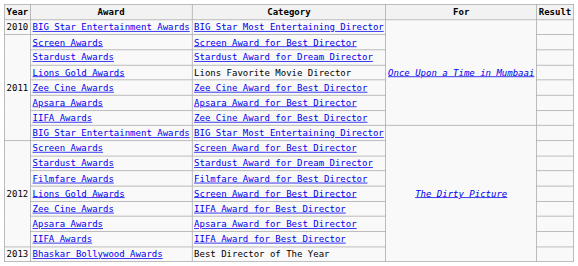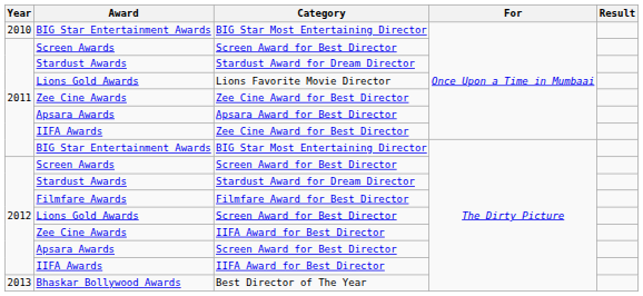2012 / Apsara Awards | Category: Apsara Award for Best Director -> Screen Award for Best Director
